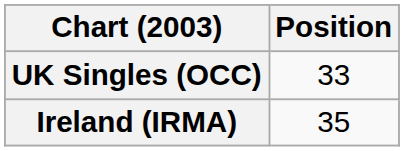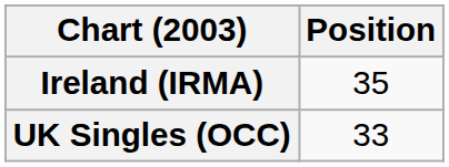rows swapped: Ireland (IRMA) <-> UK Singles (OCC)
